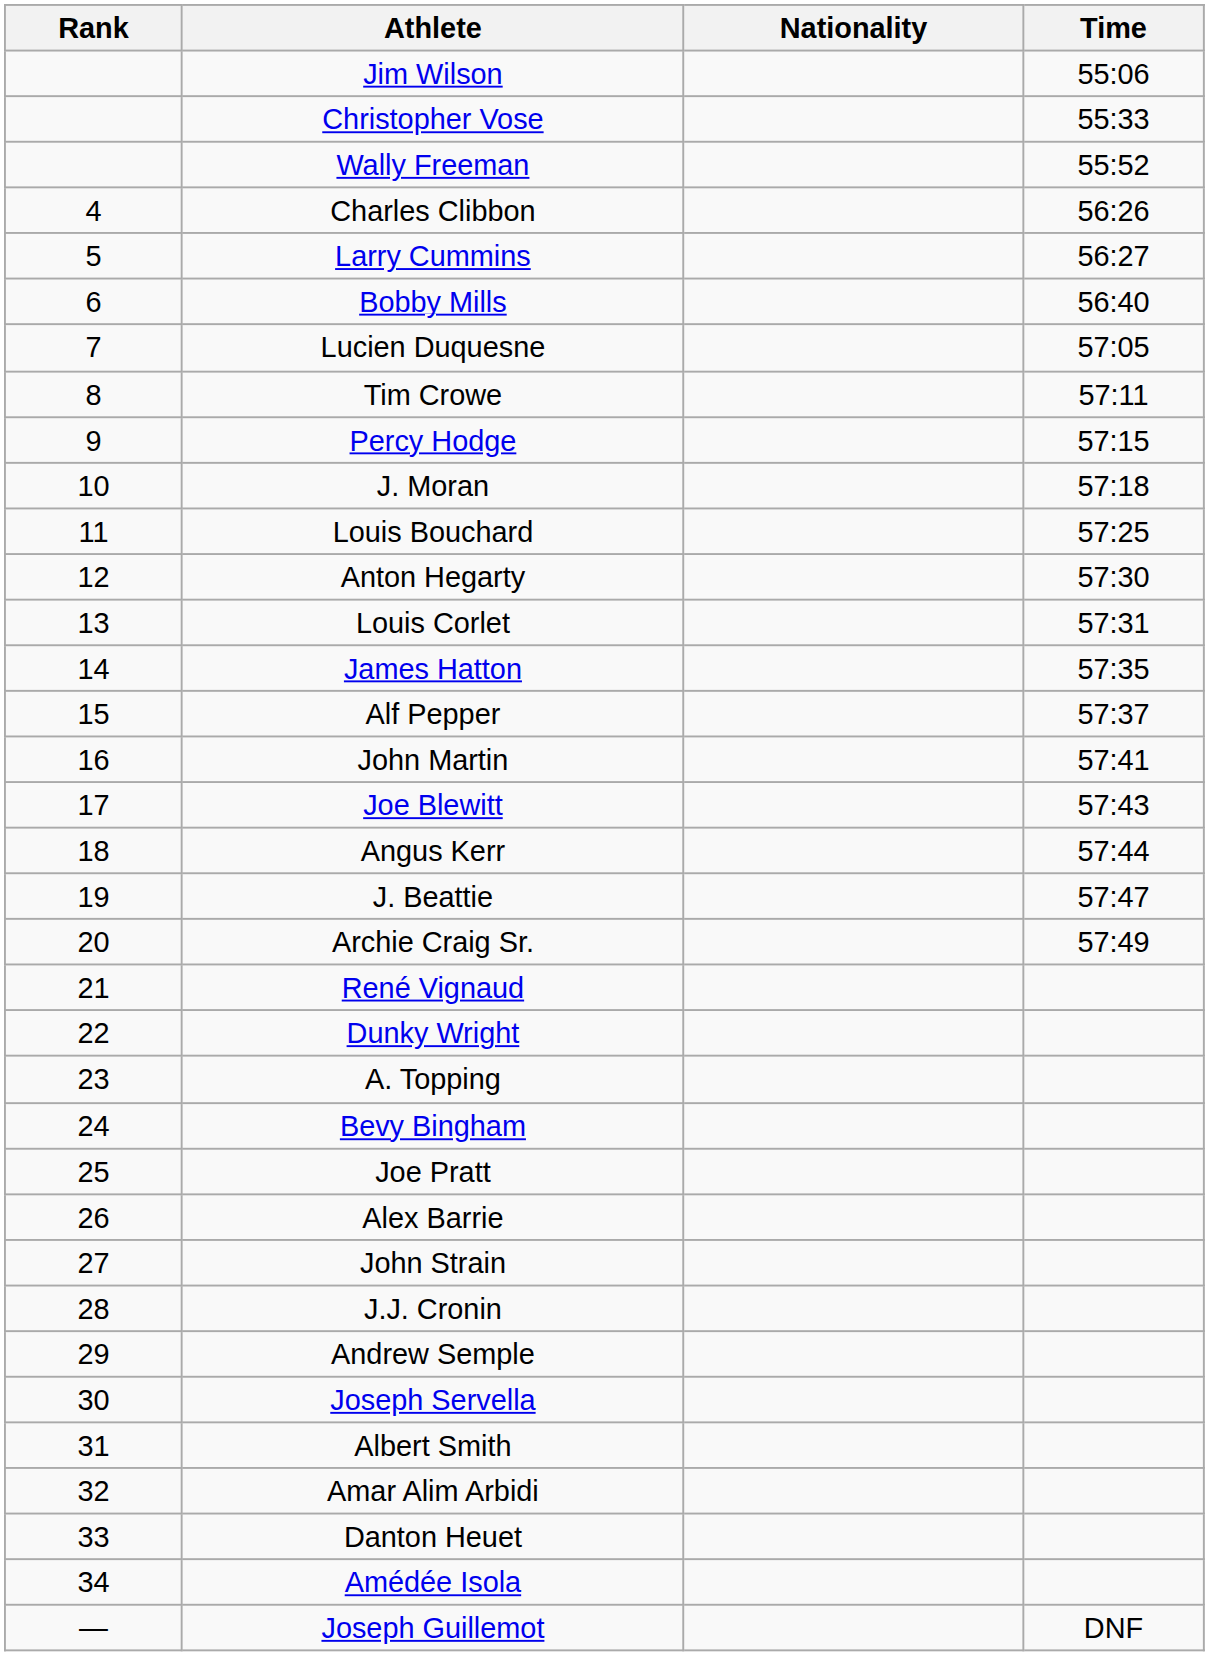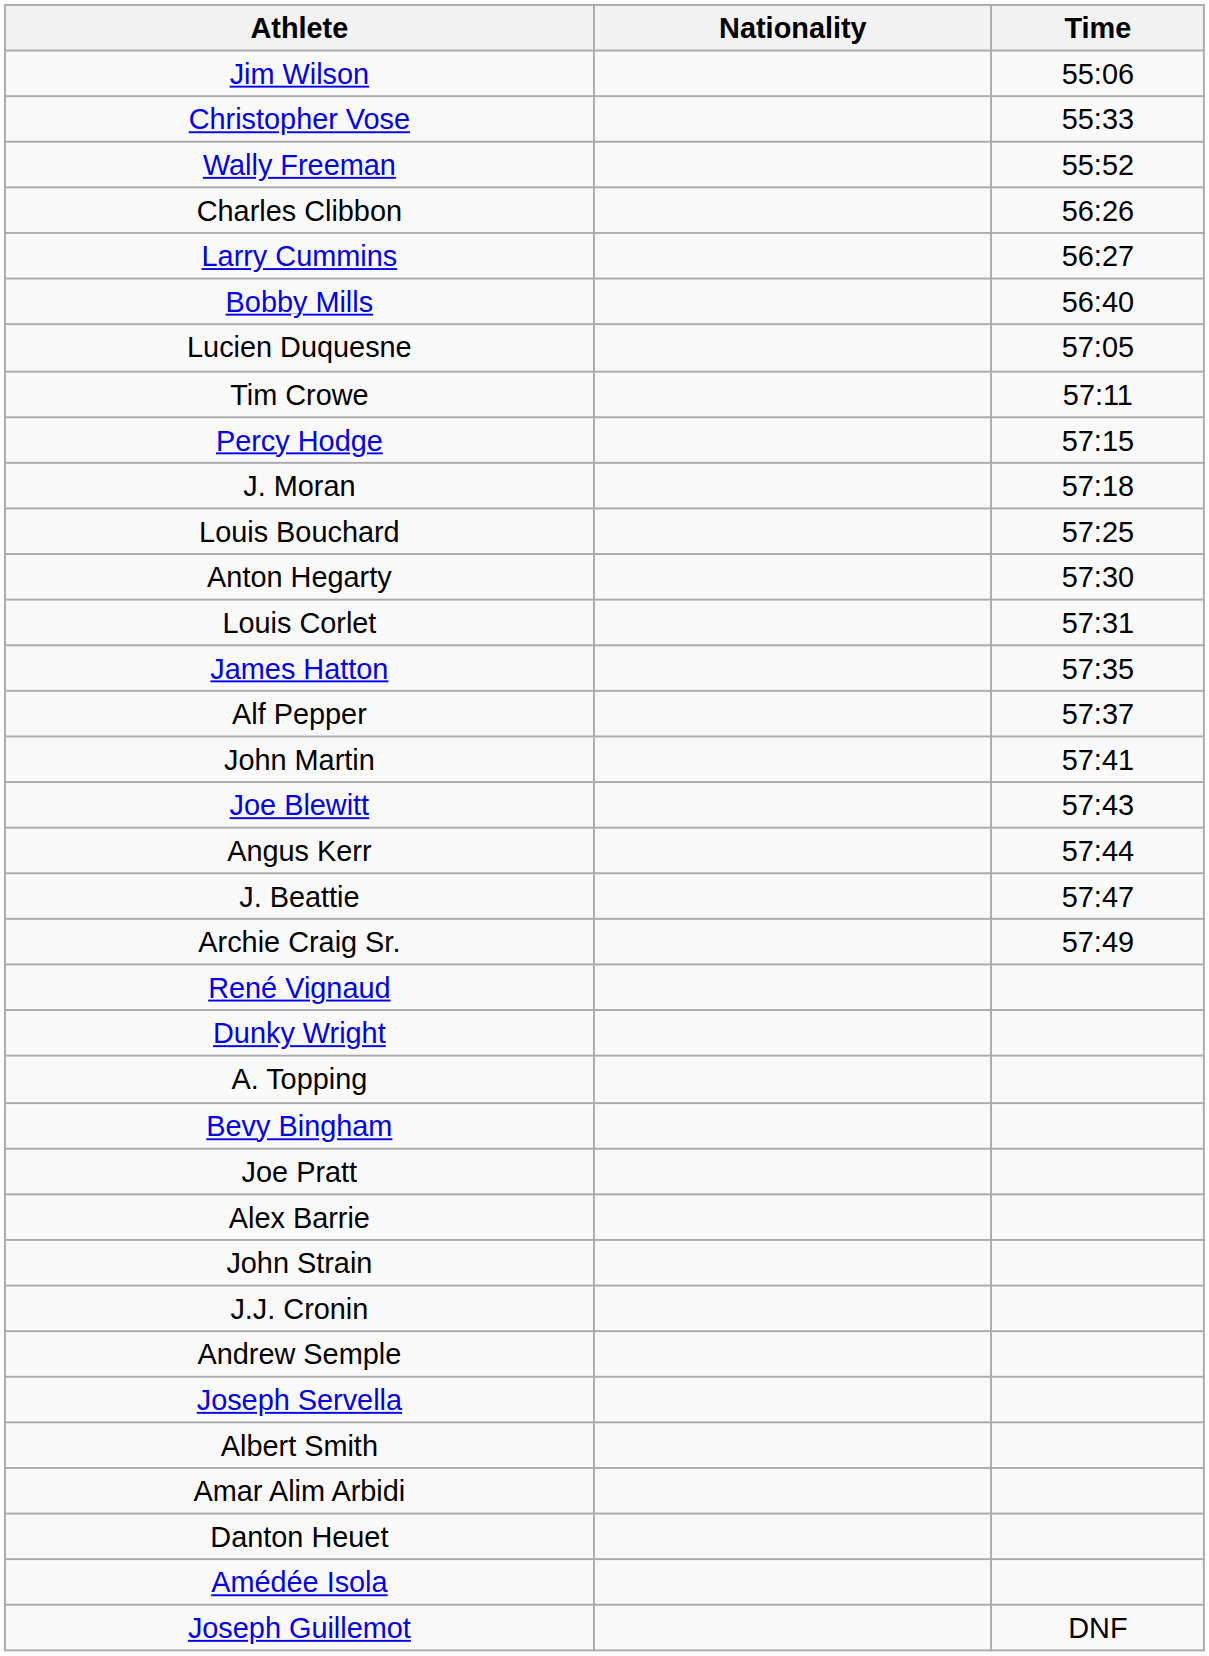- column: Rank | 4 | 5 | 6 | 7 | 8 | 9 | 10 | 11 | 12 | 13 | 14 | 15 | 16 | 17 | 18 | 19 | 20 | 21 | 22 | 23 | 24 | 25 | 26 | 27 | 28 | 29 | 30 | 31 | 32 | 33 | 34 | —
